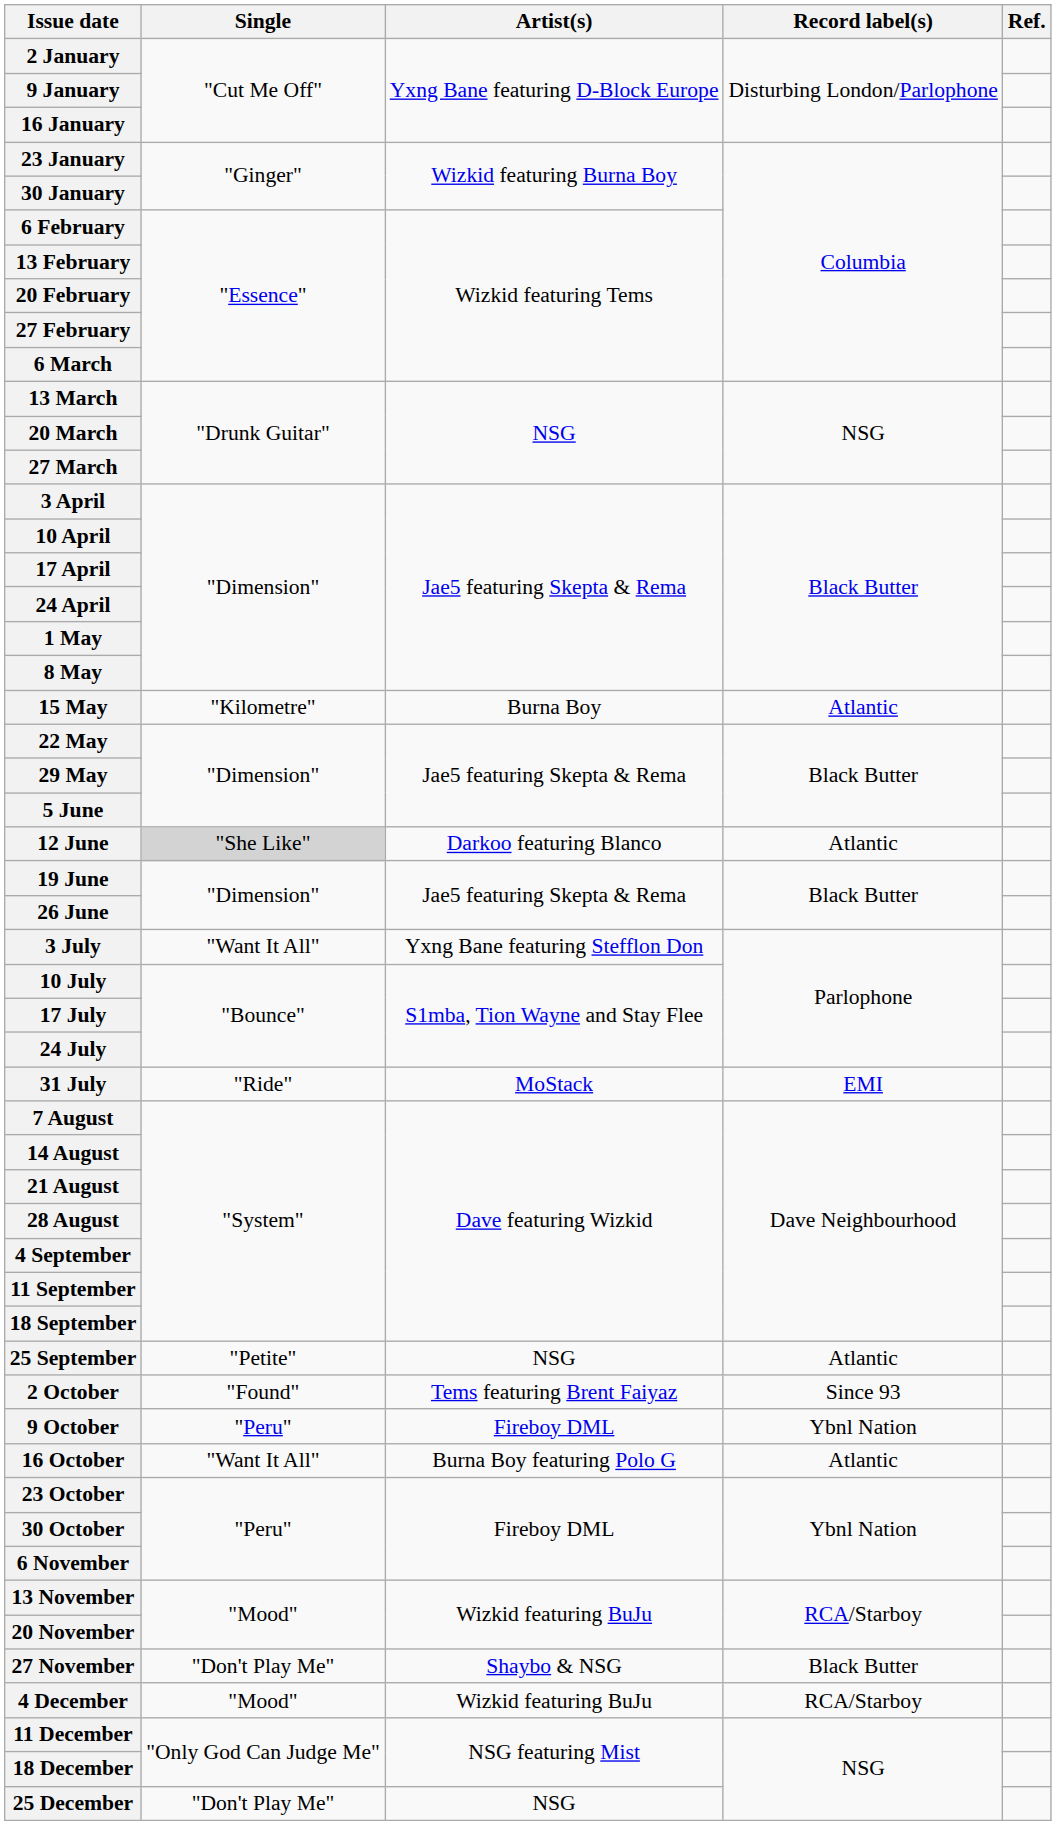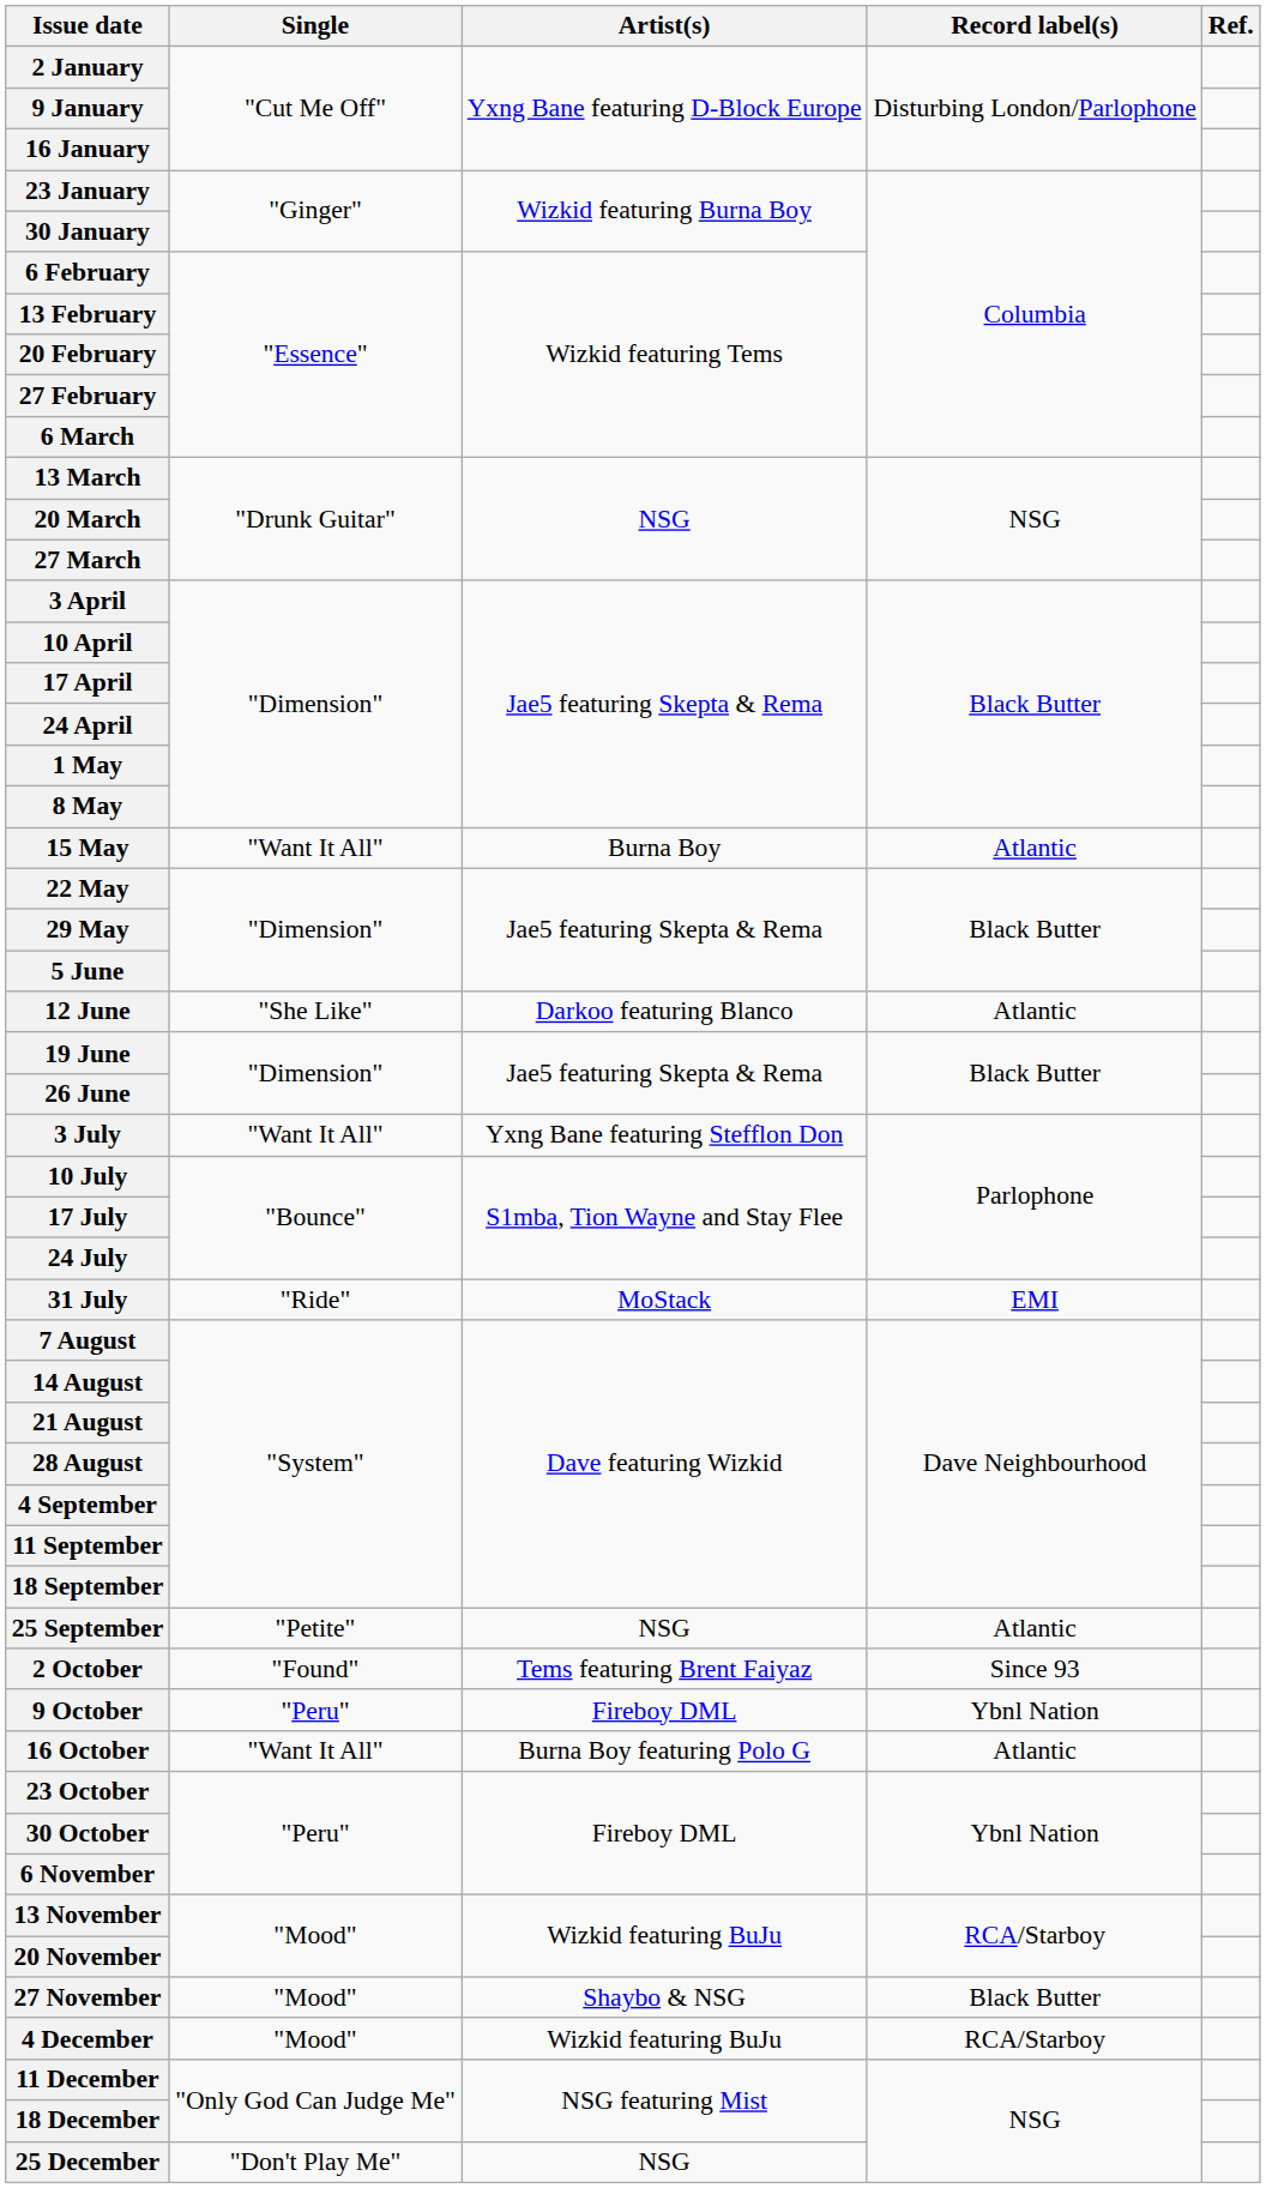15 May | Single: "Kilometre" -> "Want It All"
12 June | Single: lightgrey background -> no background
27 November | Single: "Don't Play Me" -> "Mood"
